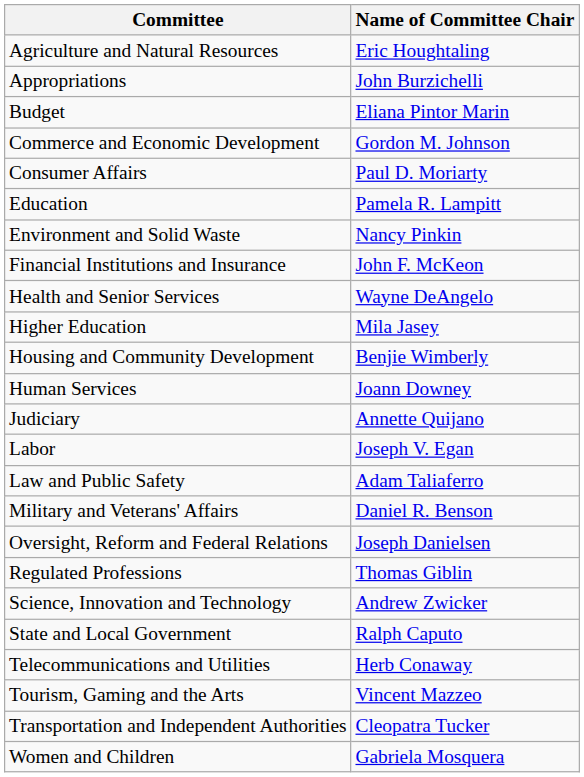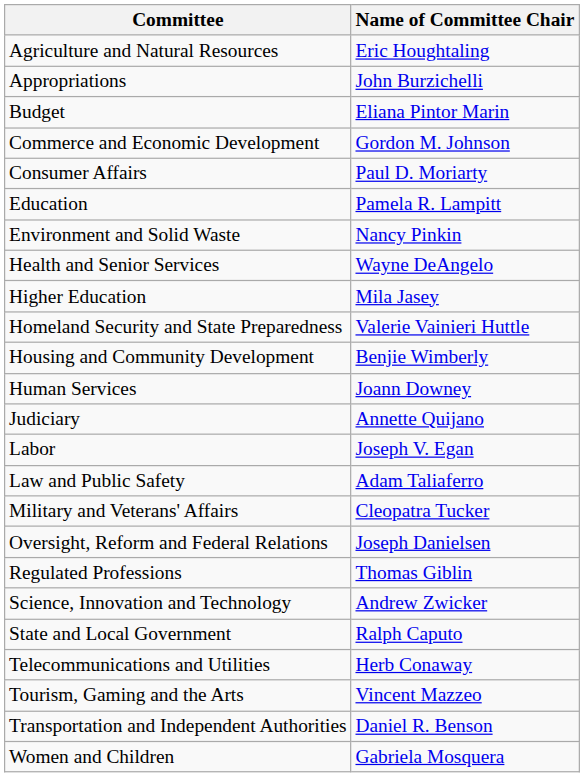- row: Financial Institutions and Insurance | John F. McKeon
+ row: Homeland Security and State Preparedness | Valerie Vainieri Huttle
Military and Veterans' Affairs | Name of Committee Chair: Daniel R. Benson -> Cleopatra Tucker
Transportation and Independent Authorities | Name of Committee Chair: Cleopatra Tucker -> Daniel R. Benson
